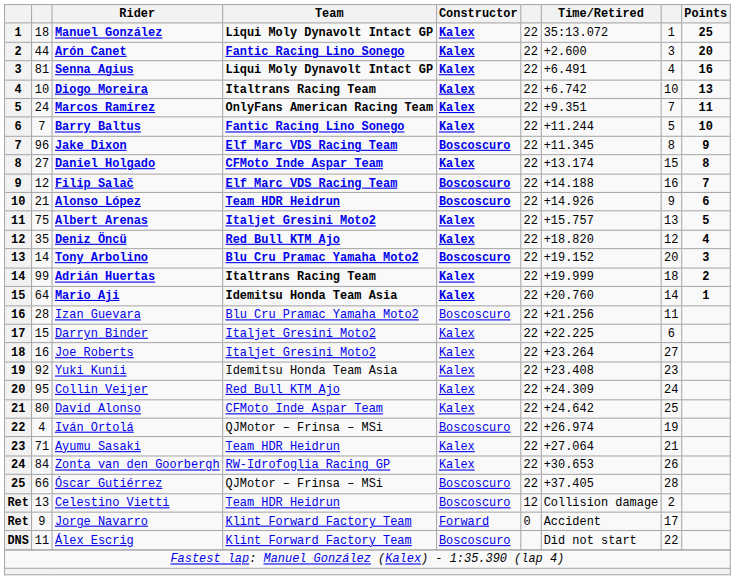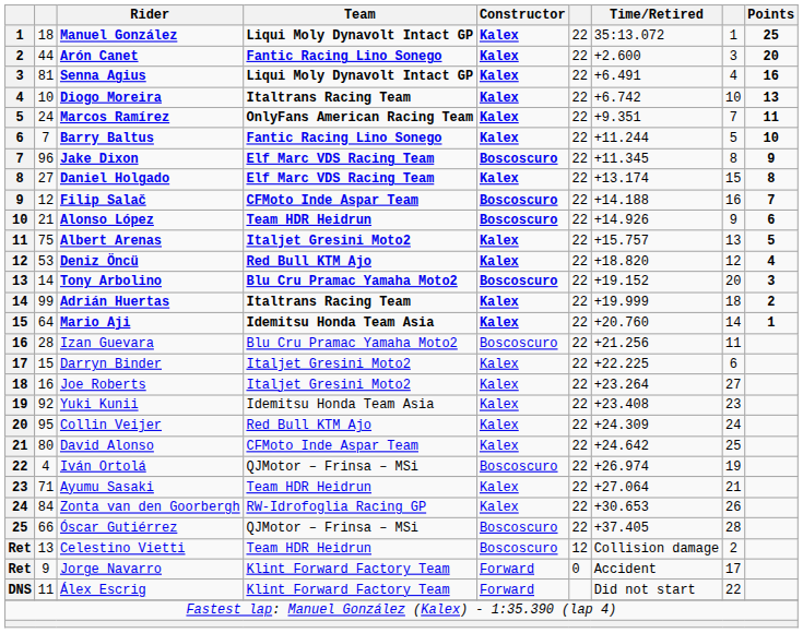Daniel Holgado | Team: CFMoto Inde Aspar Team -> Elf Marc VDS Racing Team
Filip Salač | Team: Elf Marc VDS Racing Team -> CFMoto Inde Aspar Team
Deniz Öncü | column 2: 35 -> 53
Álex Escrig | Constructor: Boscoscuro -> Forward
